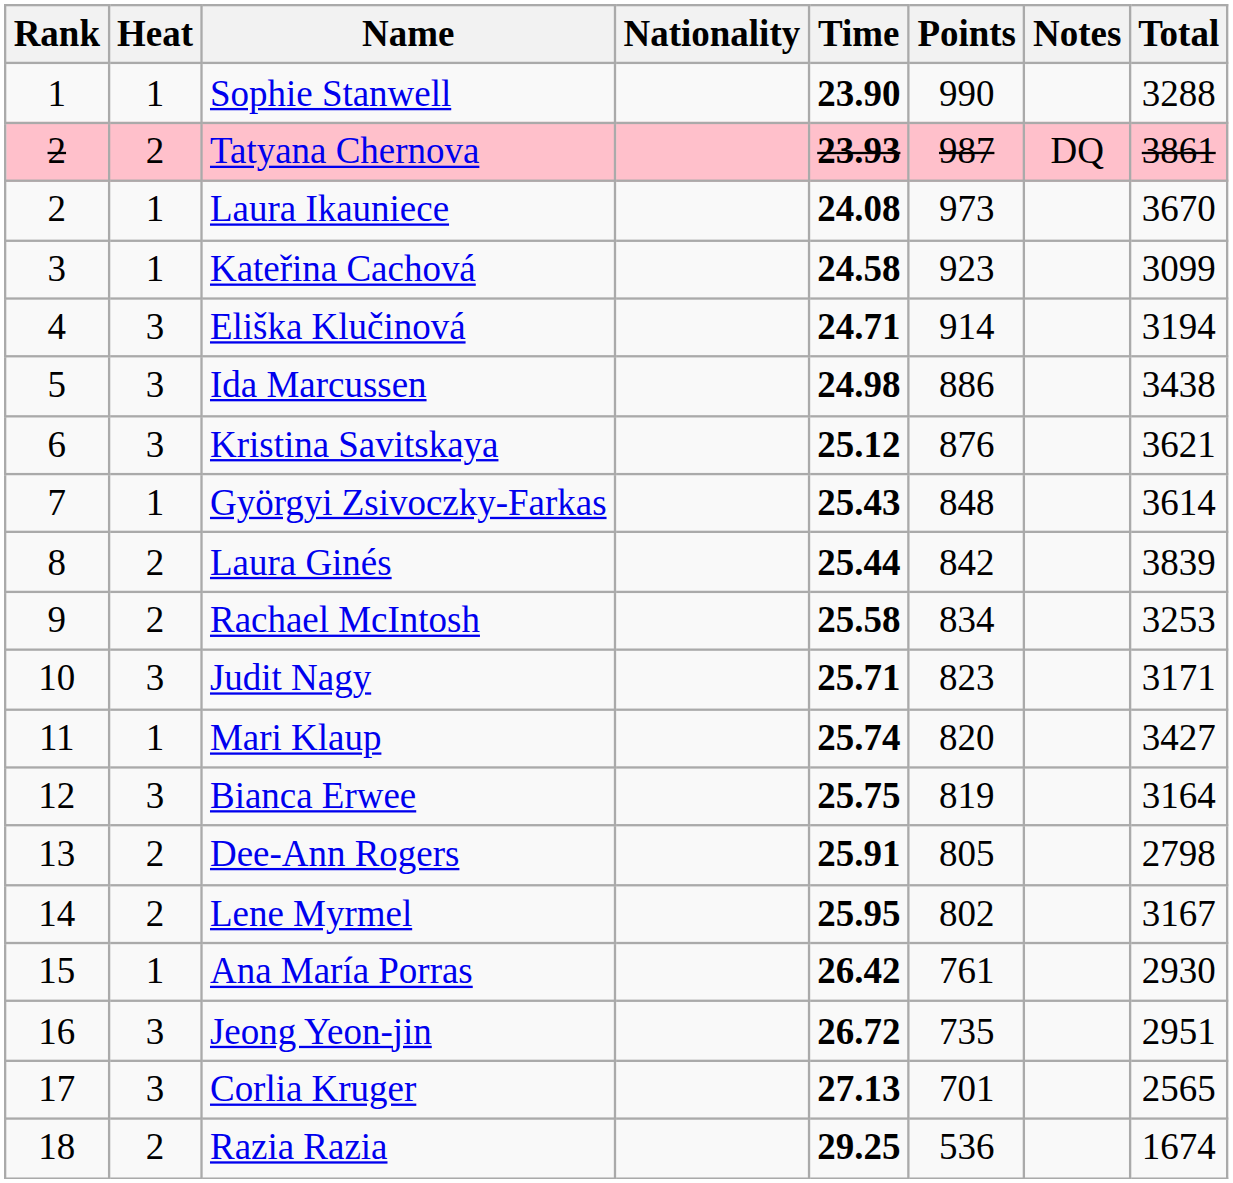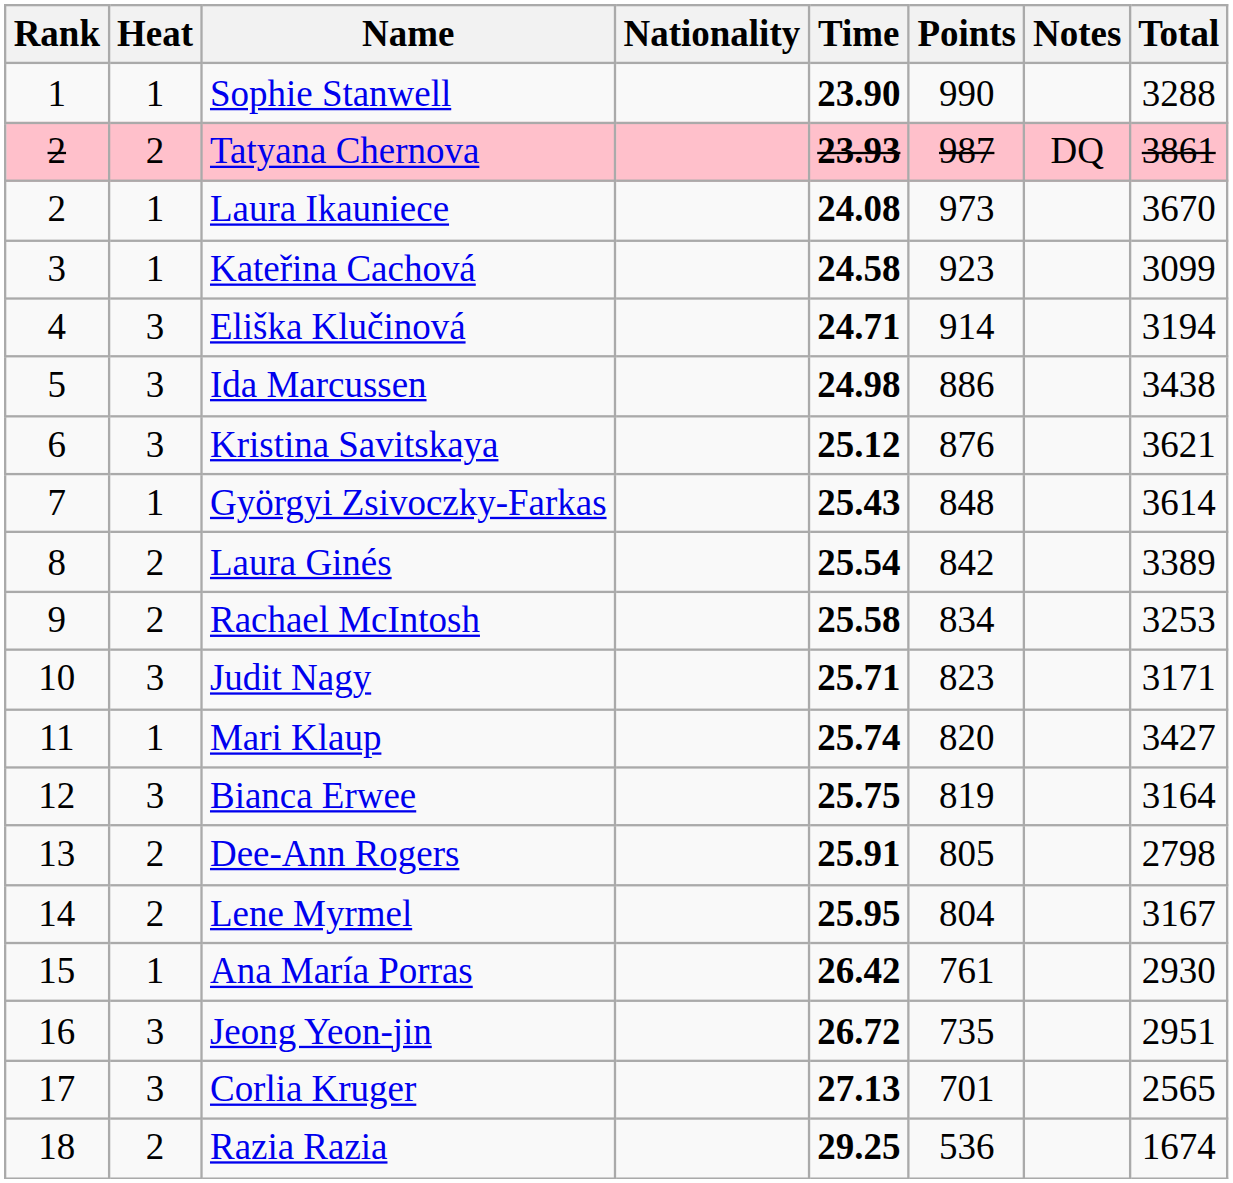Laura Ginés | Time: 25.44 -> 25.54
Laura Ginés | Total: 3839 -> 3389
Lene Myrmel | Points: 802 -> 804
